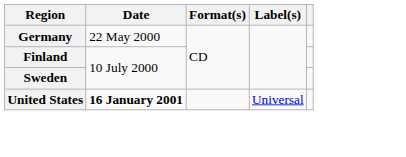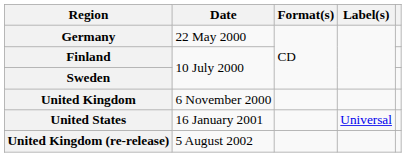+ row: United Kingdom | 6 November 2000
United States | Date: bold -> normal
+ row: United Kingdom (re-release) | 5 August 2002
